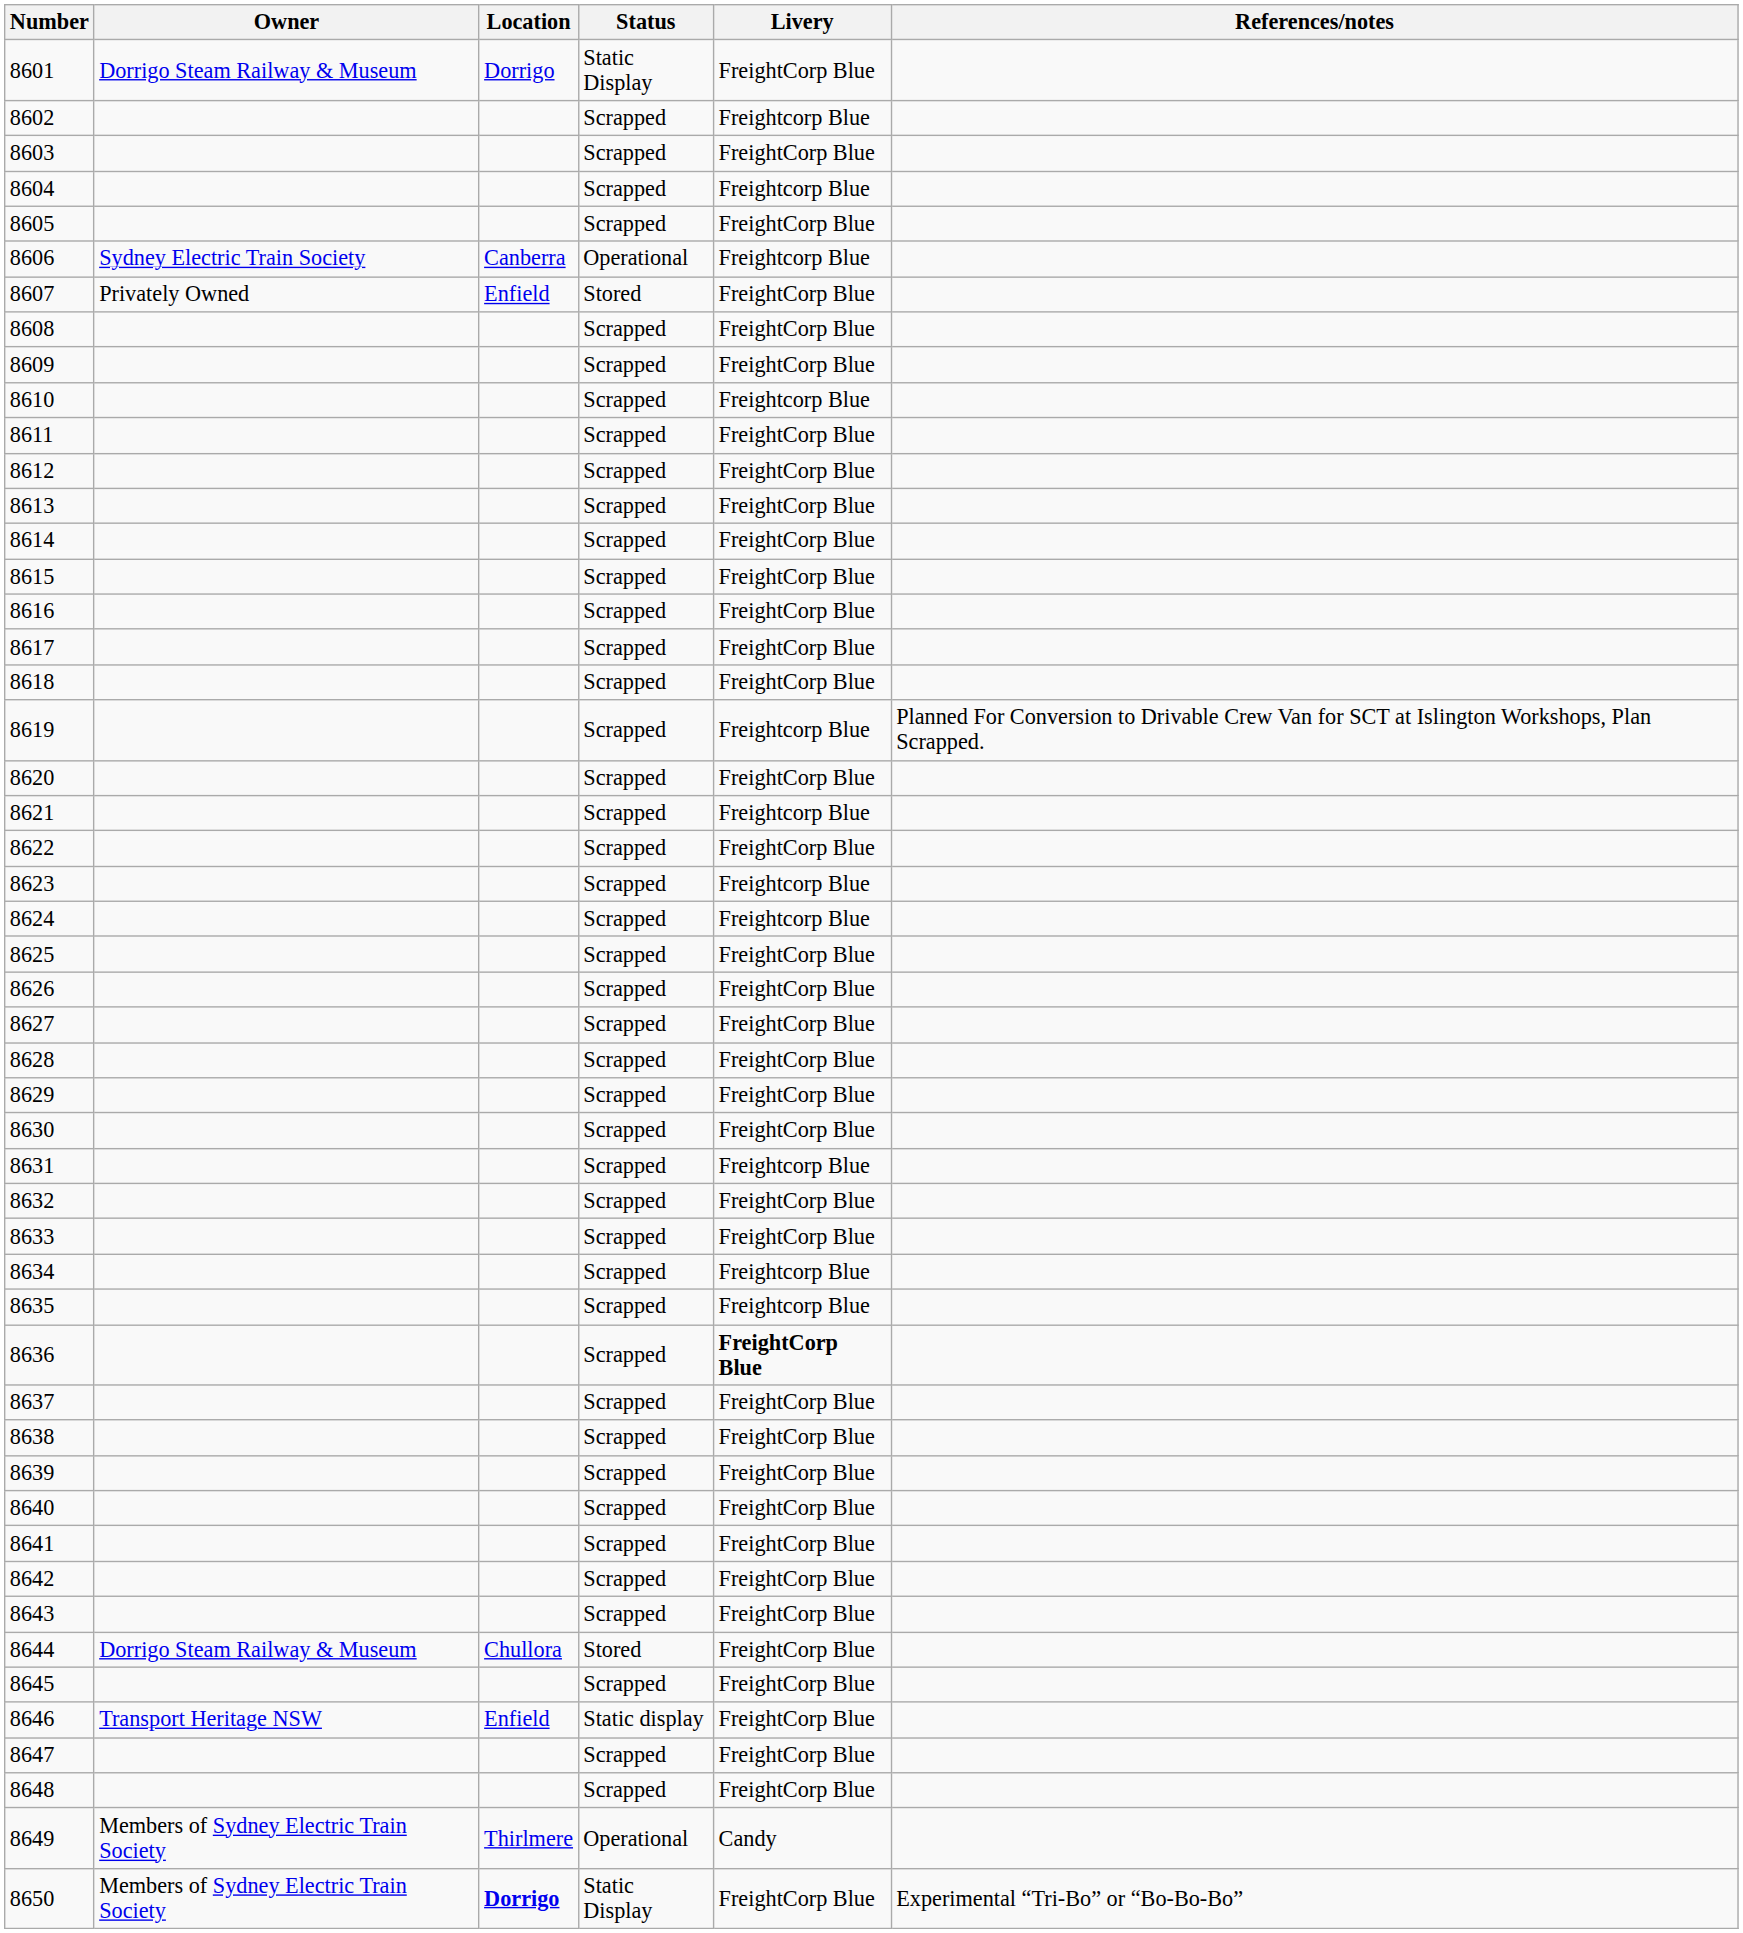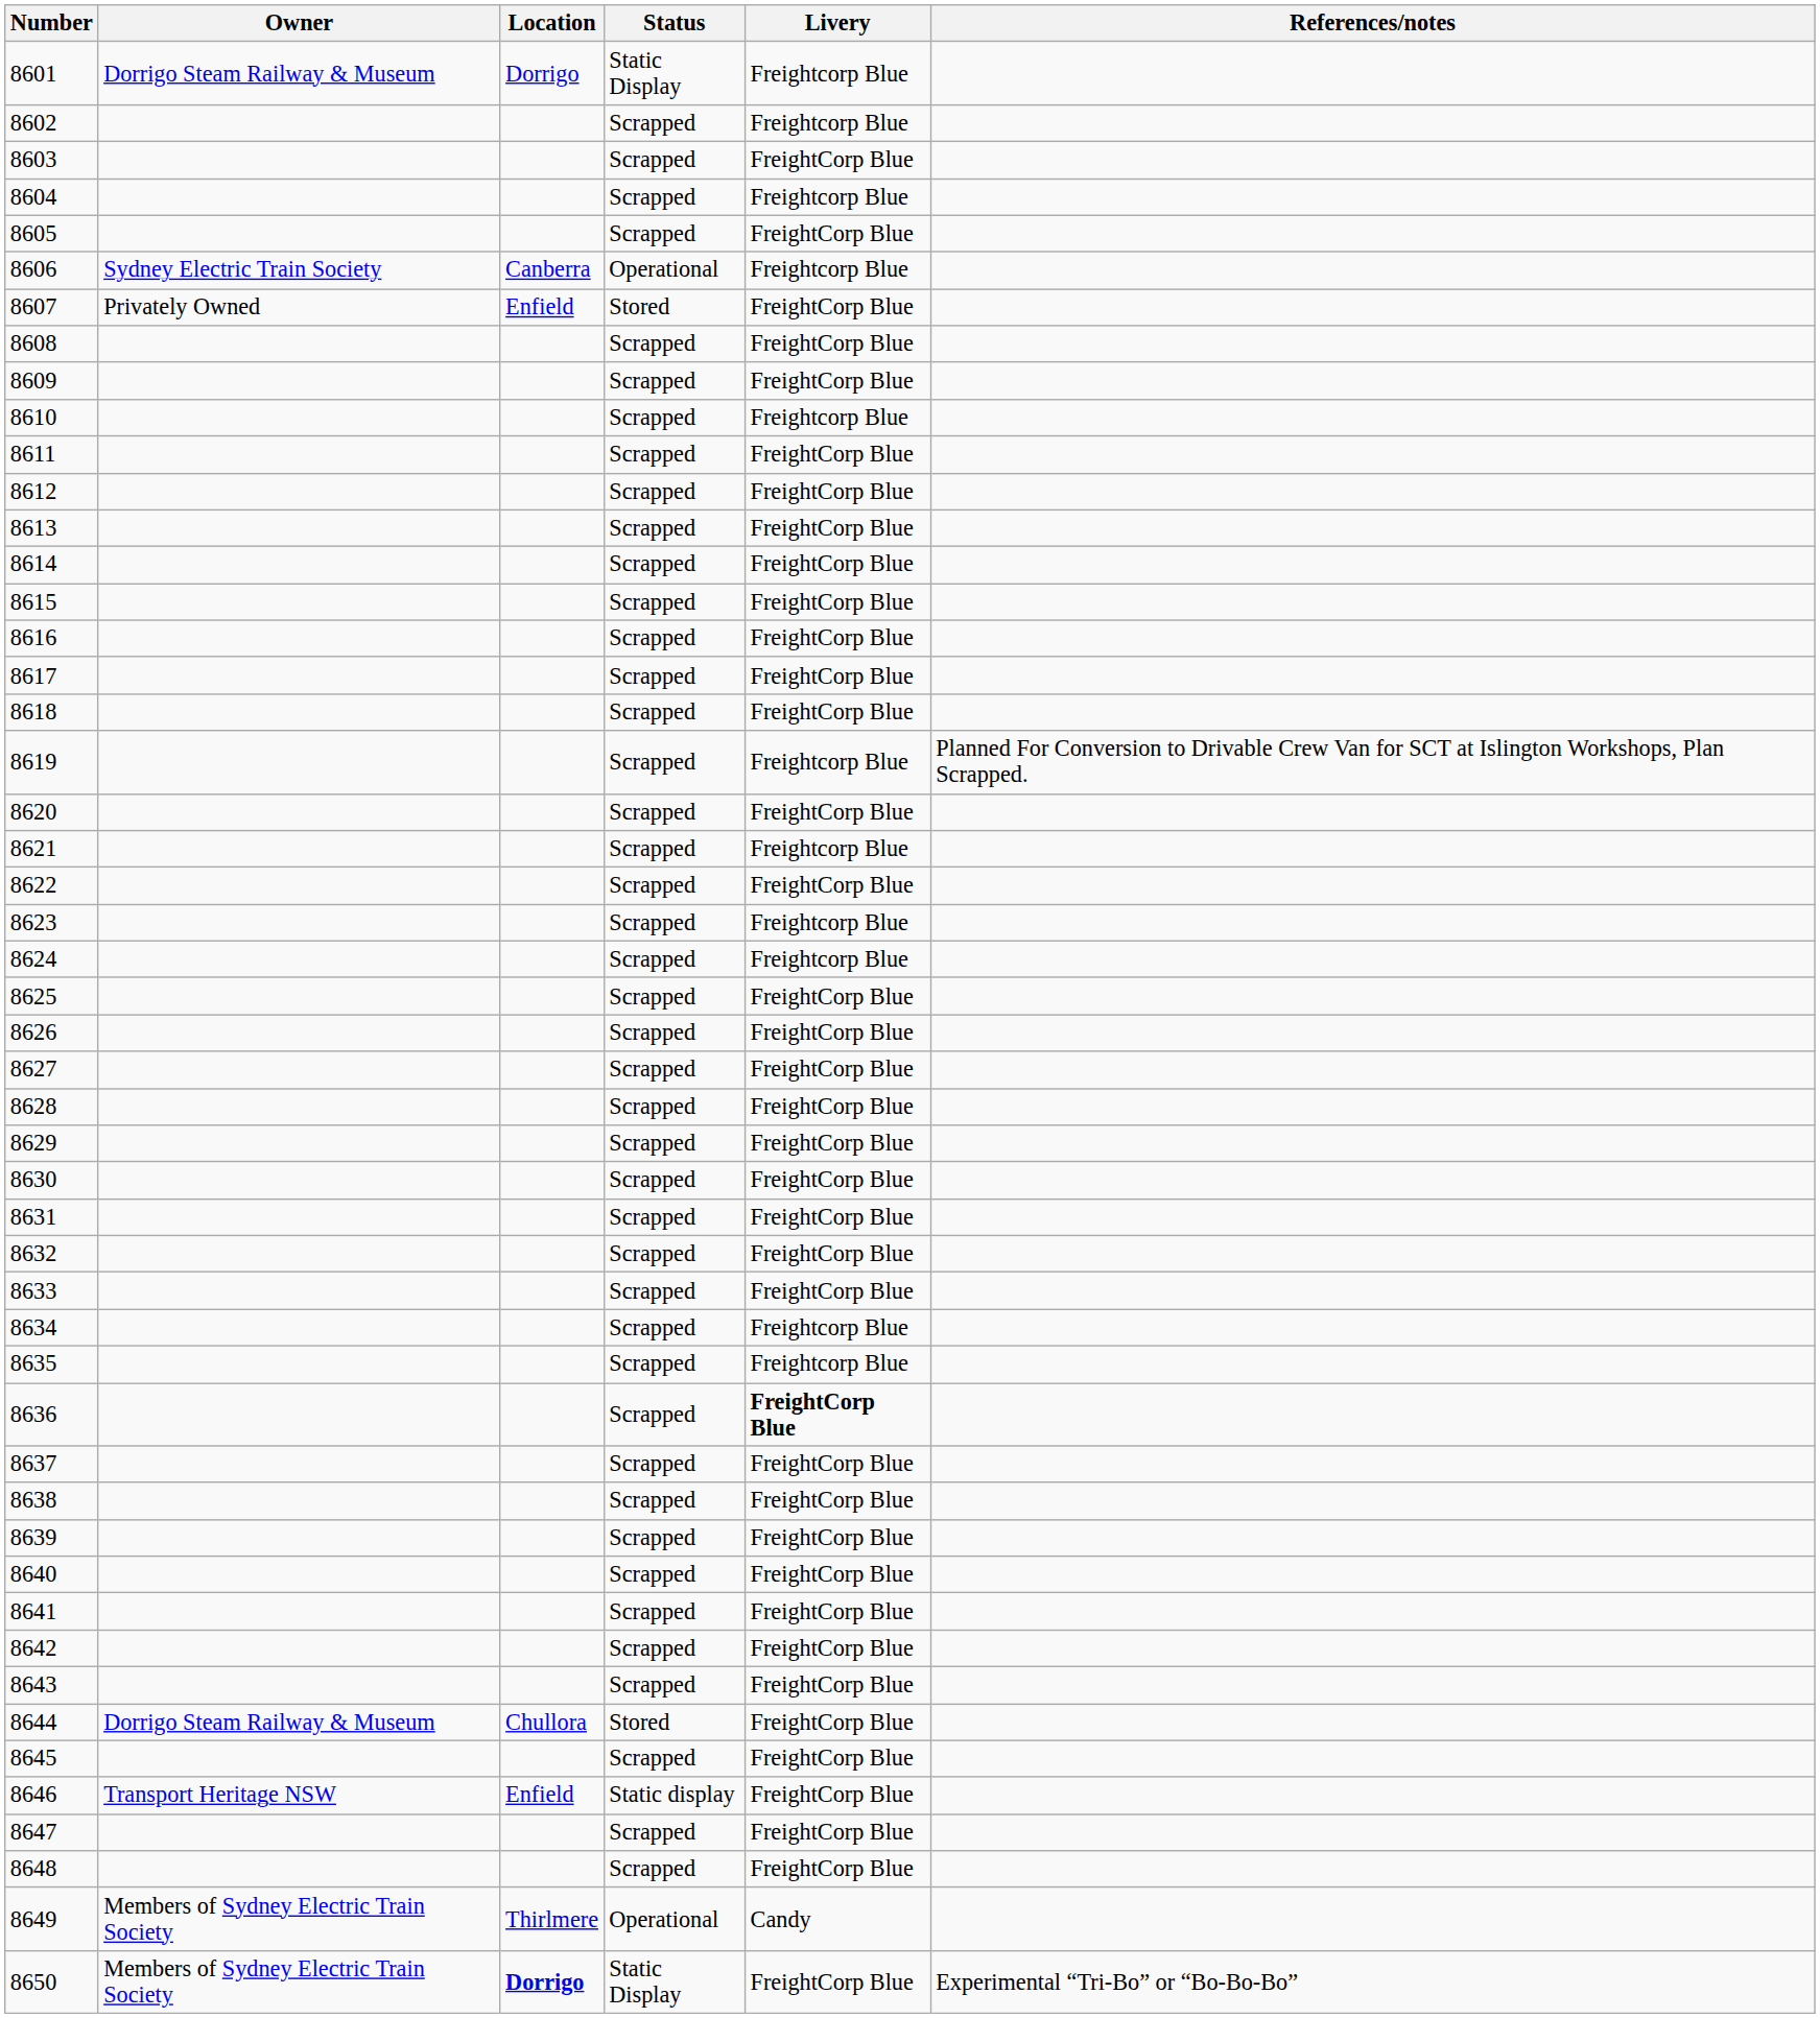8601 | Livery: FreightCorp Blue -> Freightcorp Blue
8631 | Livery: Freightcorp Blue -> FreightCorp Blue
